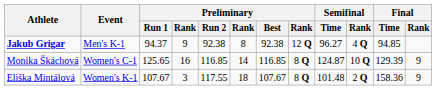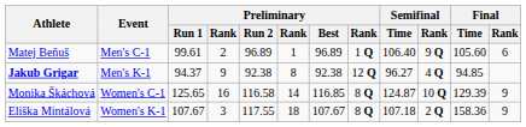+ row: Matej Beňuš | Men's C-1 | 99.61 | 2 | 96.89 | 1 | 96.89 | 1 Q | 106.40 | 9 Q | 105.60 | 6
Monika Škáchová | Preliminary / Run 2: 116.85 -> 116.58
Eliška Mintálová | Semifinal / Time: 101.48 -> 107.18
